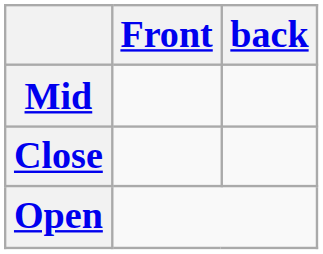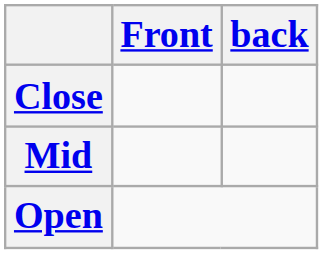rows swapped: Close <-> Mid
